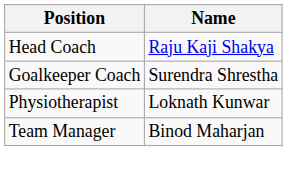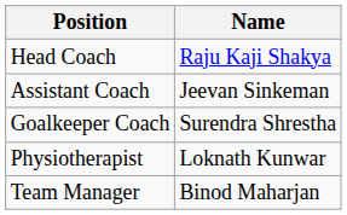+ row: Assistant Coach | Jeevan Sinkeman
